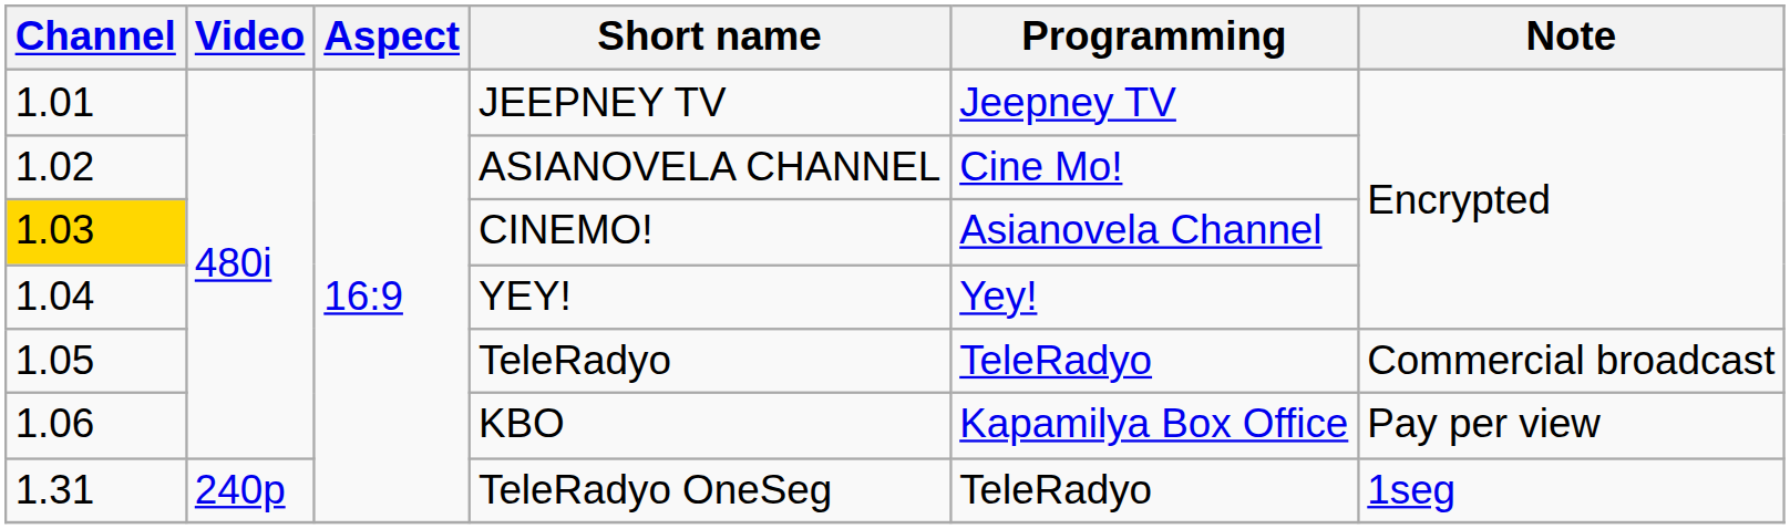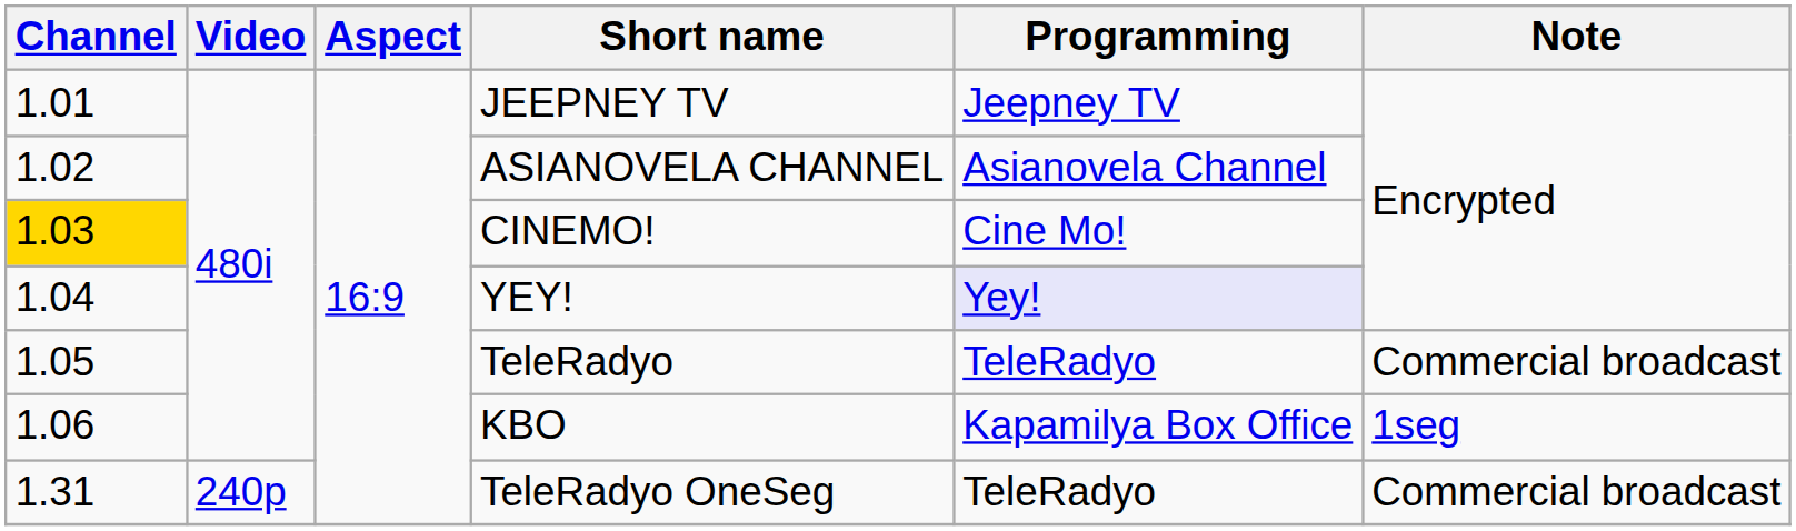ASIANOVELA CHANNEL | Programming: Cine Mo! -> Asianovela Channel
CINEMO! | Programming: Asianovela Channel -> Cine Mo!
YEY! | Programming: no background -> lavender background
KBO | Note: Pay per view -> 1seg
TeleRadyo OneSeg | Note: 1seg -> Commercial broadcast
